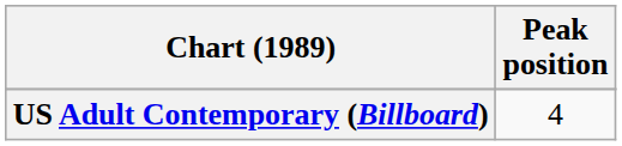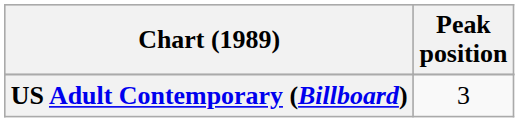US Adult Contemporary (Billboard) | Peak position: 4 -> 3
